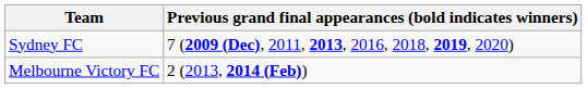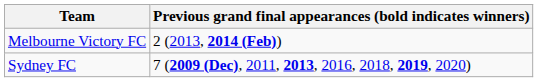rows swapped: Sydney FC <-> Melbourne Victory FC
